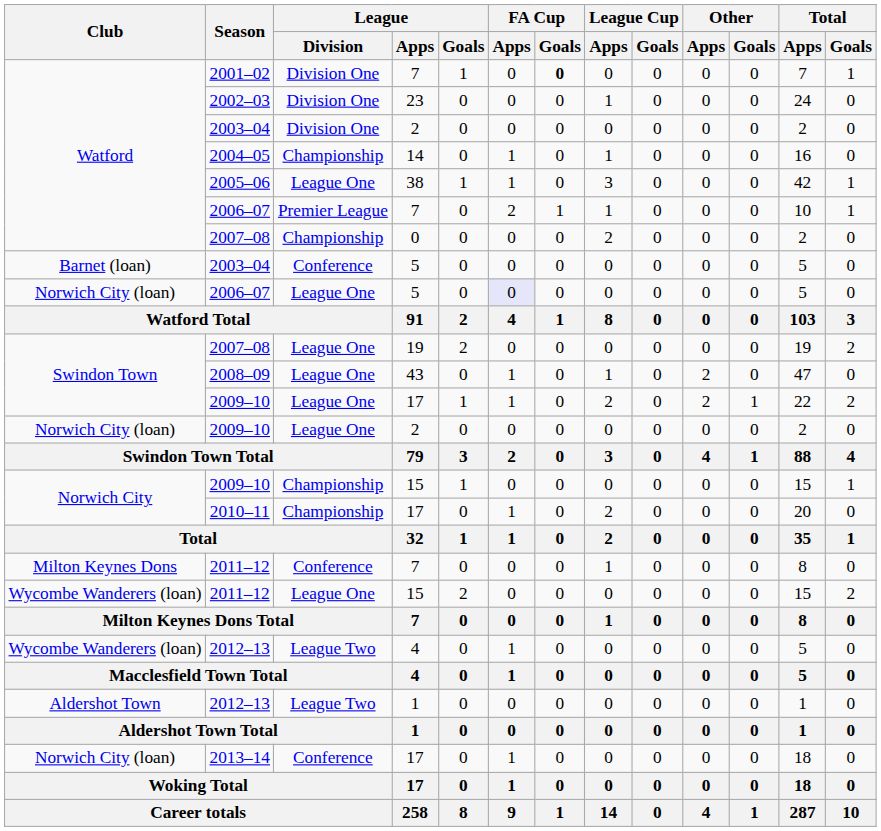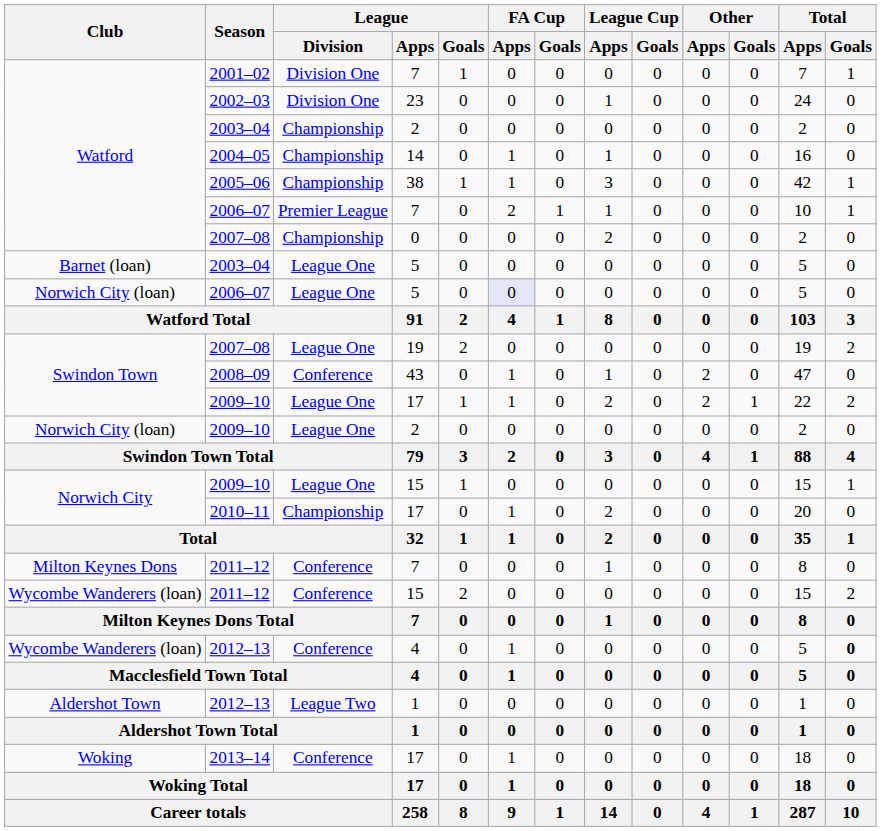2001–02 | FA Cup / Goals: bold -> normal
2003–04 / 2 | League / Division: Division One -> Championship
2005–06 | League / Division: League One -> Championship
2003–04 / 5 | League / Division: Conference -> League One
2008–09 | League / Division: League One -> Conference
2009–10 / 15 | League / Division: Championship -> League One
2011–12 / 15 | League / Division: League One -> Conference
2012–13 / 4 | League / Division: League Two -> Conference
2012–13 / 4 | Total / Goals: normal -> bold
2013–14 | Club: Norwich City (loan) -> Woking
